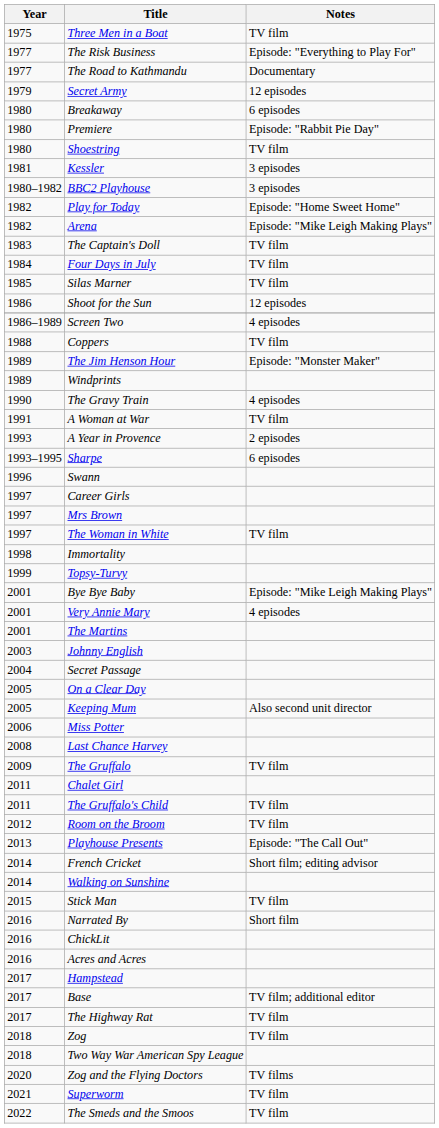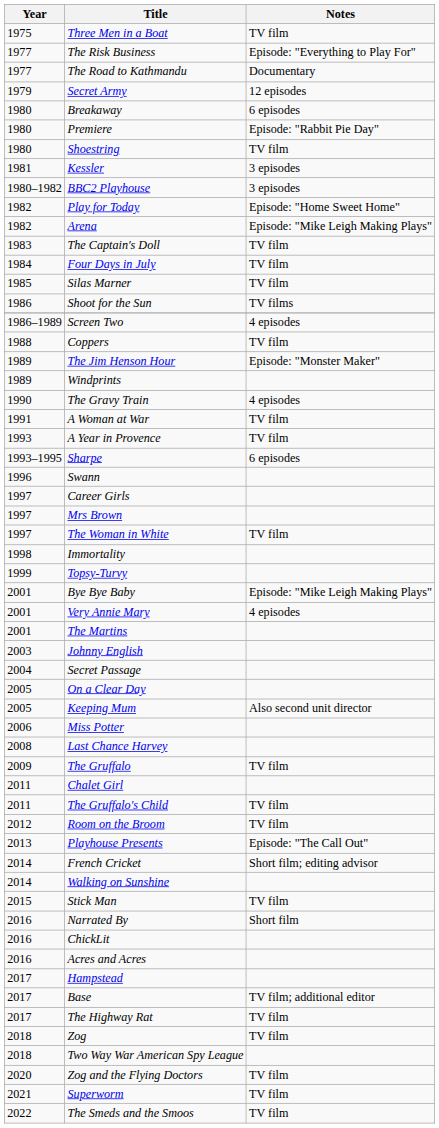Shoot for the Sun | Notes: 12 episodes -> TV films
A Year in Provence | Notes: 2 episodes -> TV film
Zog and the Flying Doctors | Notes: TV films -> TV film
